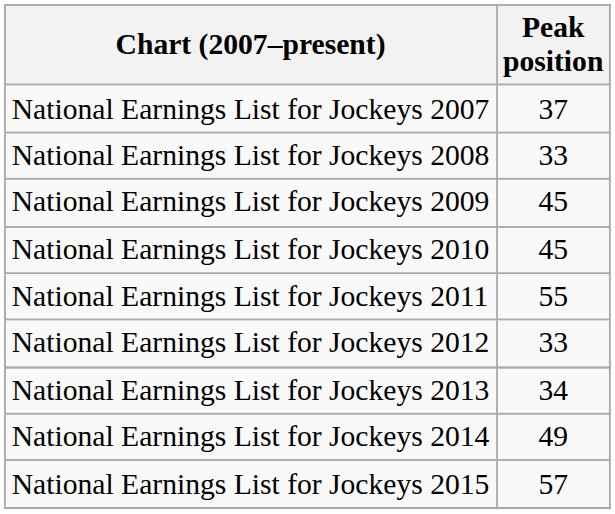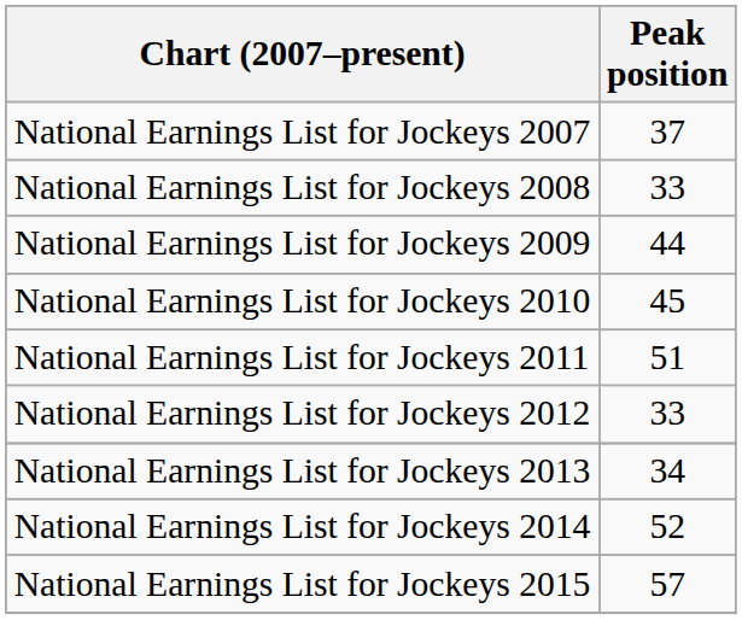National Earnings List for Jockeys 2009 | Peak position: 45 -> 44
National Earnings List for Jockeys 2011 | Peak position: 55 -> 51
National Earnings List for Jockeys 2014 | Peak position: 49 -> 52
